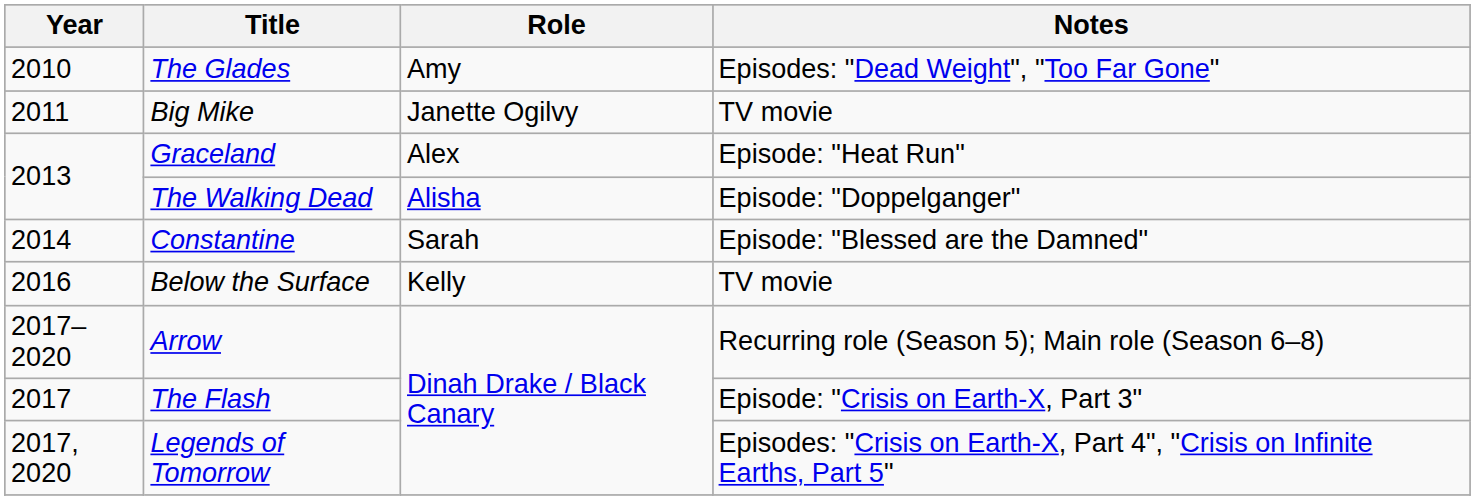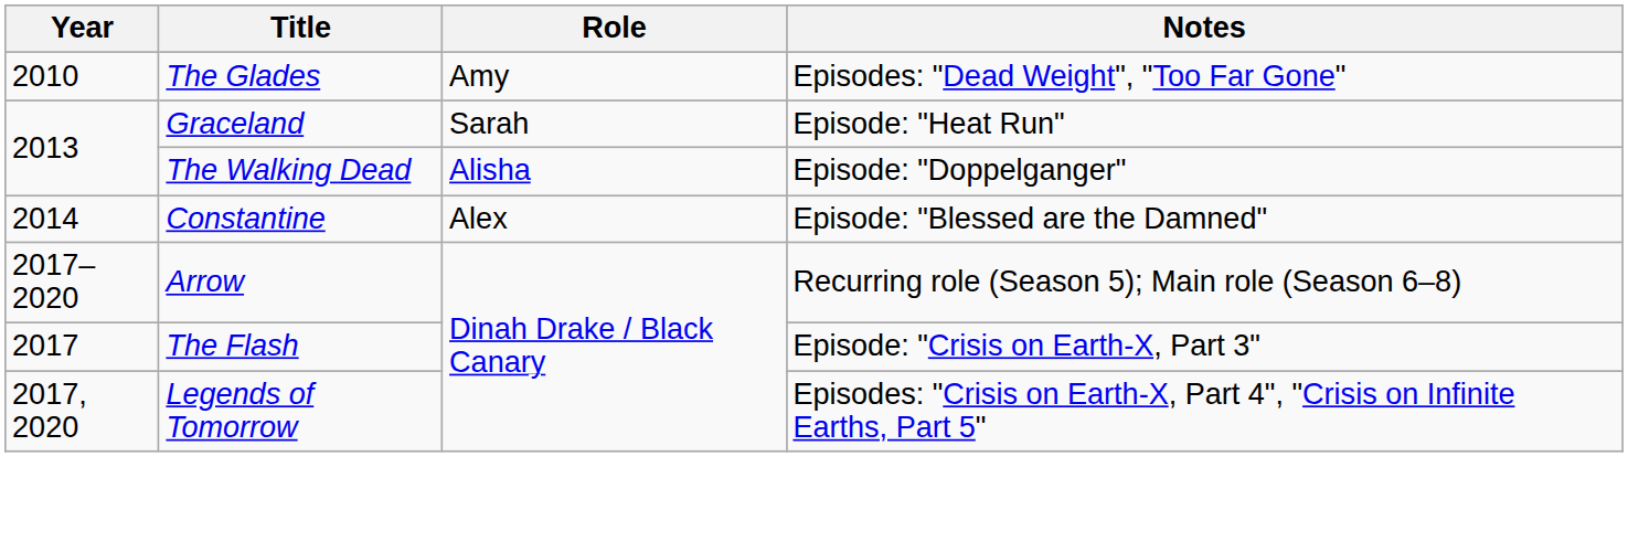- row: 2011 | Big Mike | Janette Ogilvy | TV movie
Graceland | Role: Alex -> Sarah
Constantine | Role: Sarah -> Alex
- row: 2016 | Below the Surface | Kelly | TV movie
